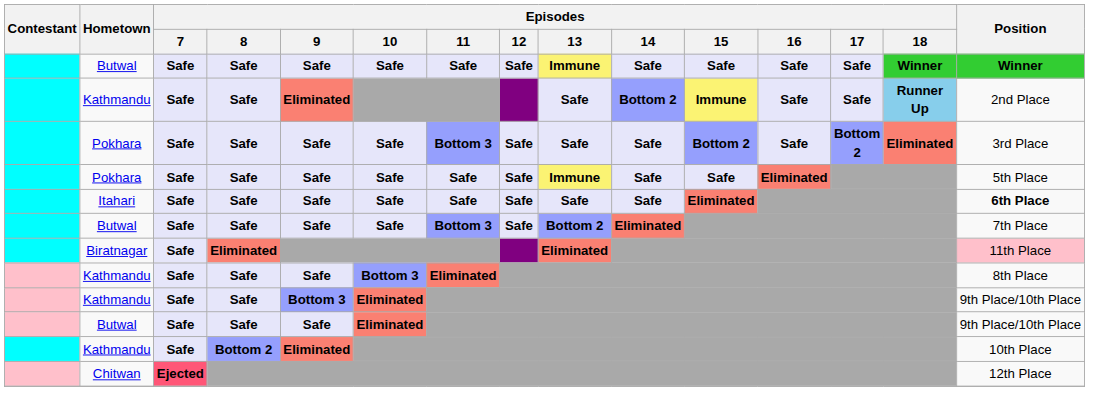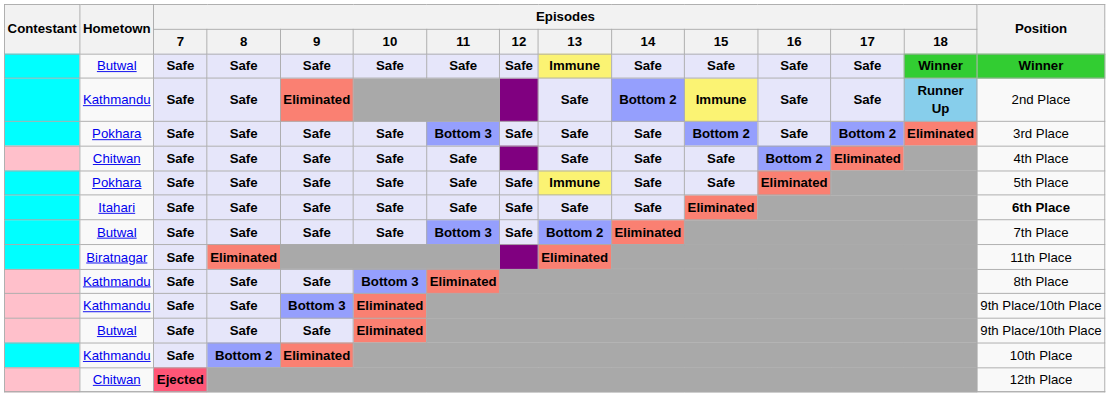+ row: Chitwan | Safe | Safe | Safe | Safe | Safe | Safe | Safe | Safe | Bottom 2 | Eliminated | 4th Place
Biratnagar | Position: pink background -> no background
